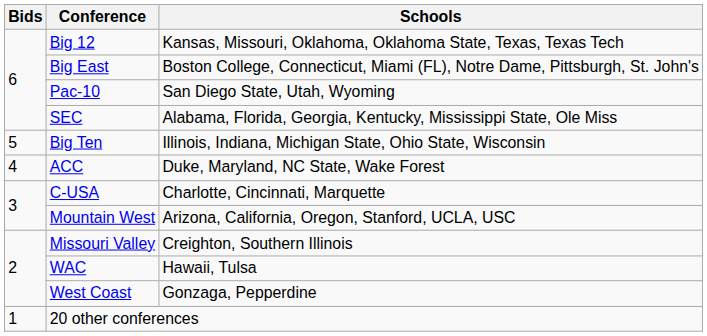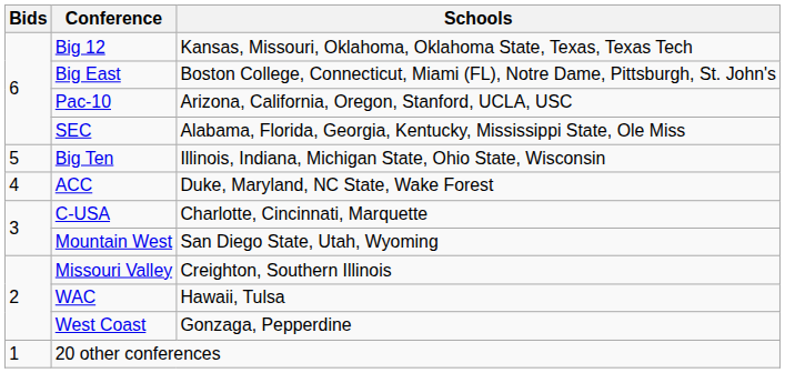Pac-10 | Schools: San Diego State, Utah, Wyoming -> Arizona, California, Oregon, Stanford, UCLA, USC
Mountain West | Schools: Arizona, California, Oregon, Stanford, UCLA, USC -> San Diego State, Utah, Wyoming
